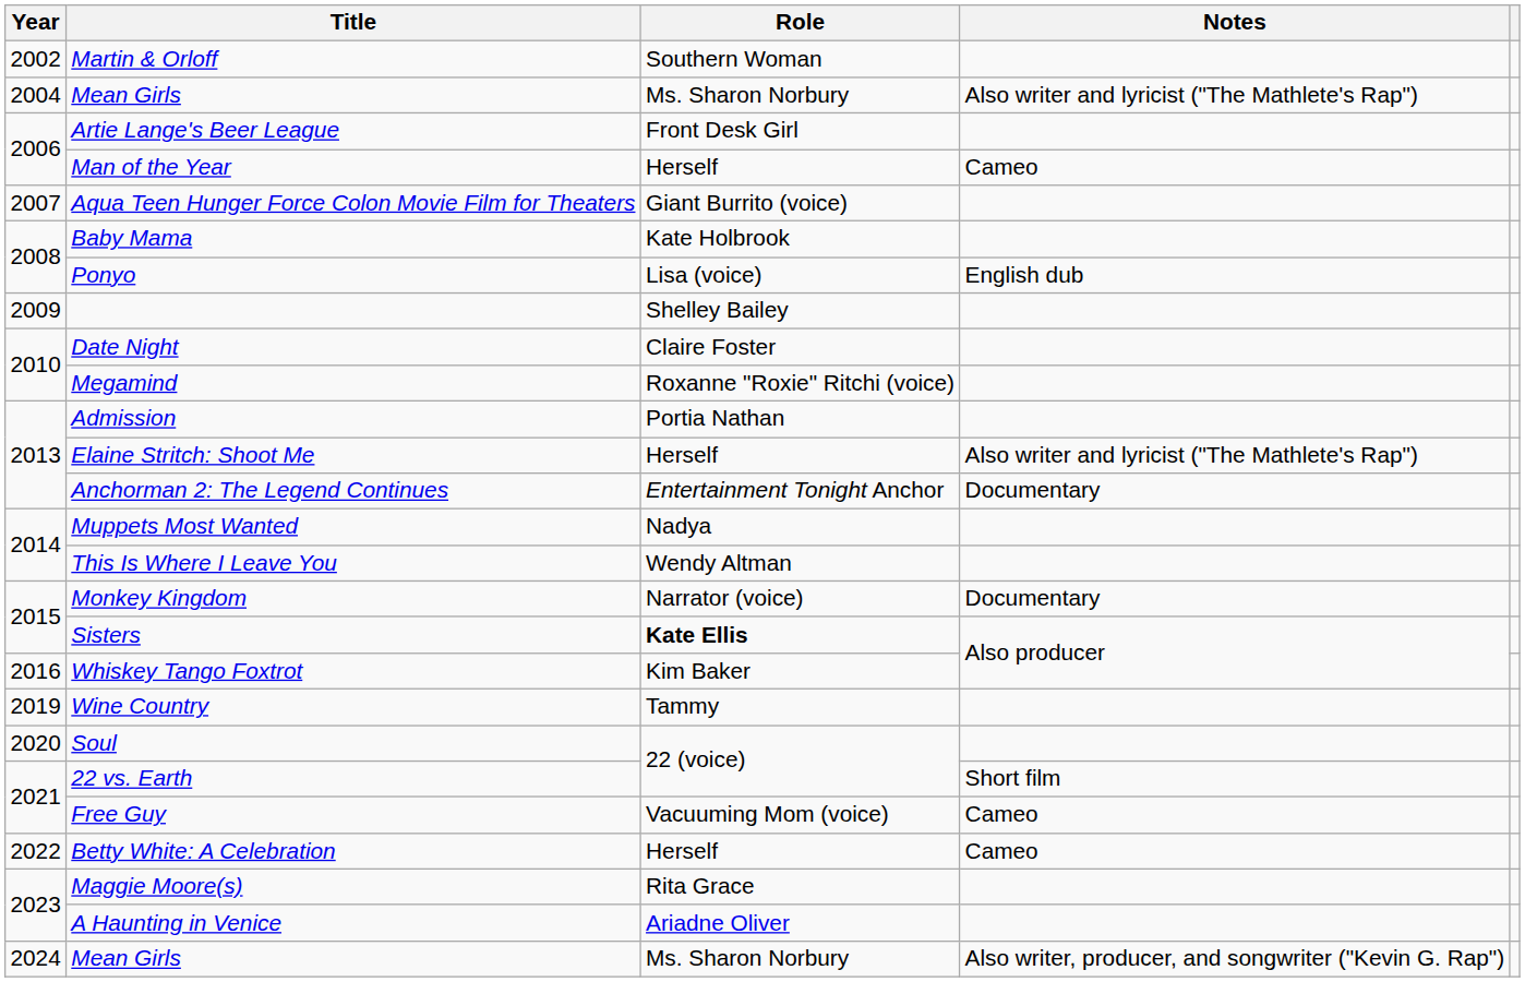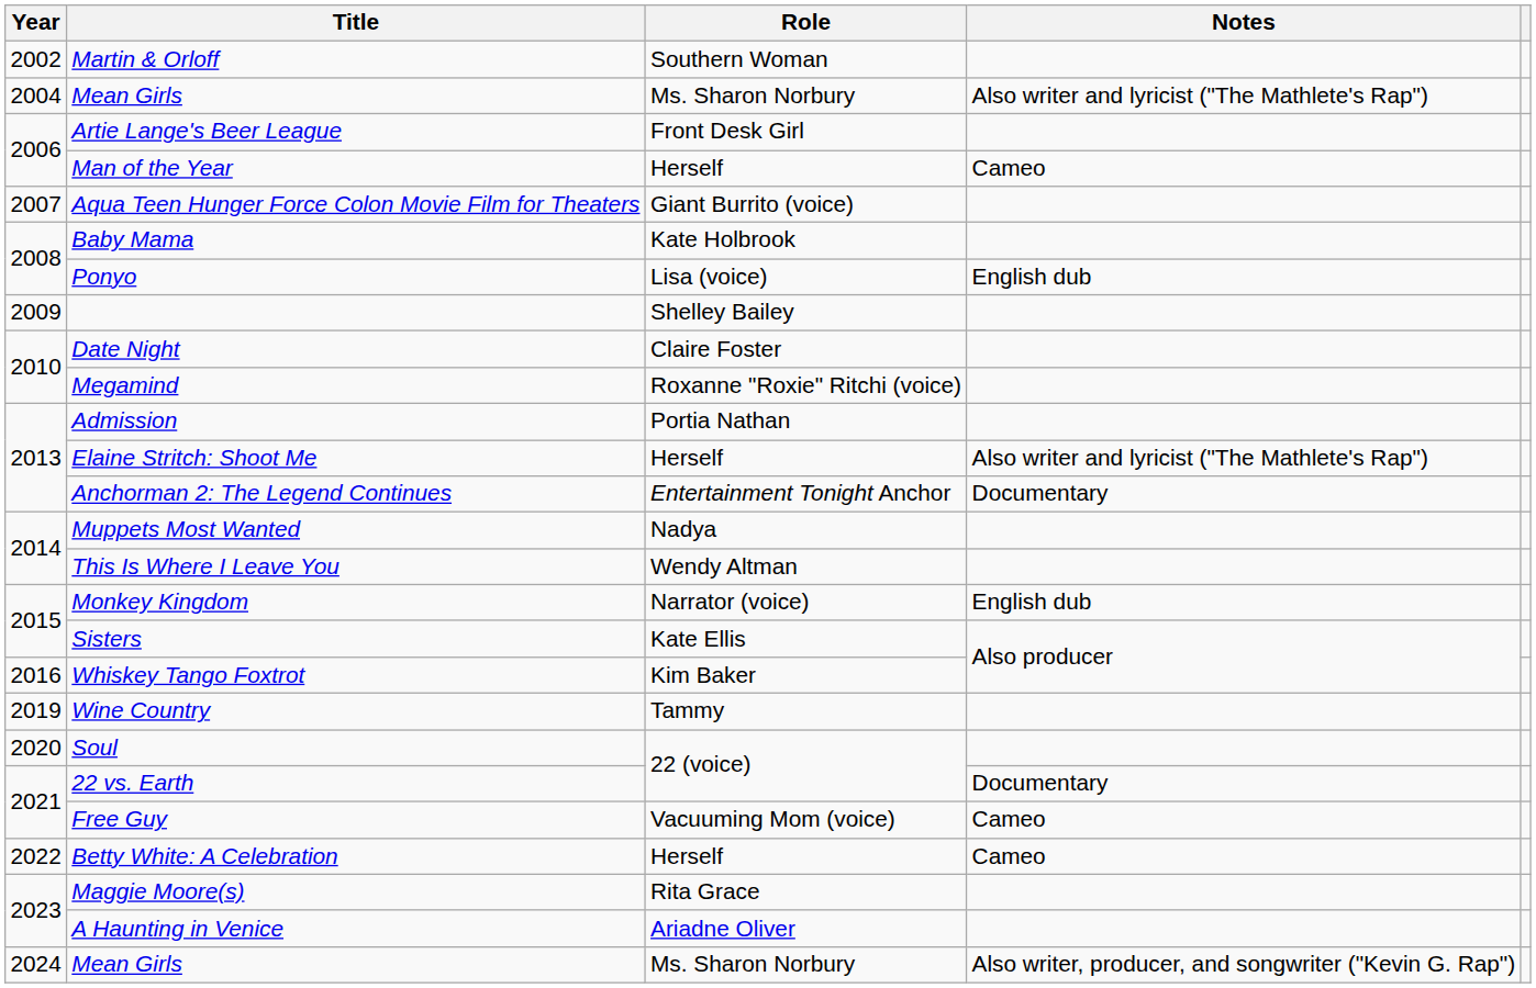Monkey Kingdom | Notes: Documentary -> English dub
Sisters | Role: bold -> normal
22 vs. Earth | Notes: Short film -> Documentary
